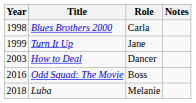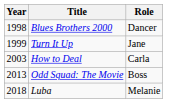- column: Notes
Blues Brothers 2000 | Role: Carla -> Dancer
How to Deal | Role: Dancer -> Carla
Odd Squad: The Movie | Year: 2016 -> 2013
